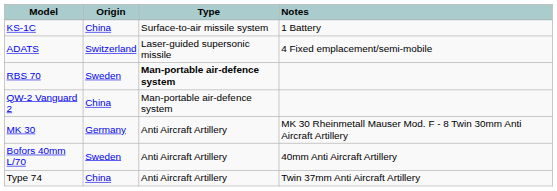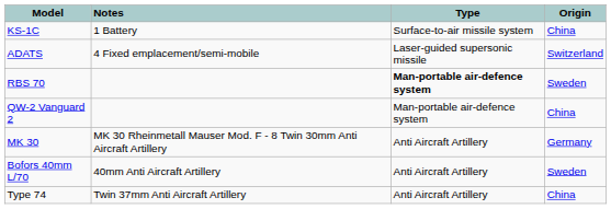columns swapped: Origin <-> Notes
